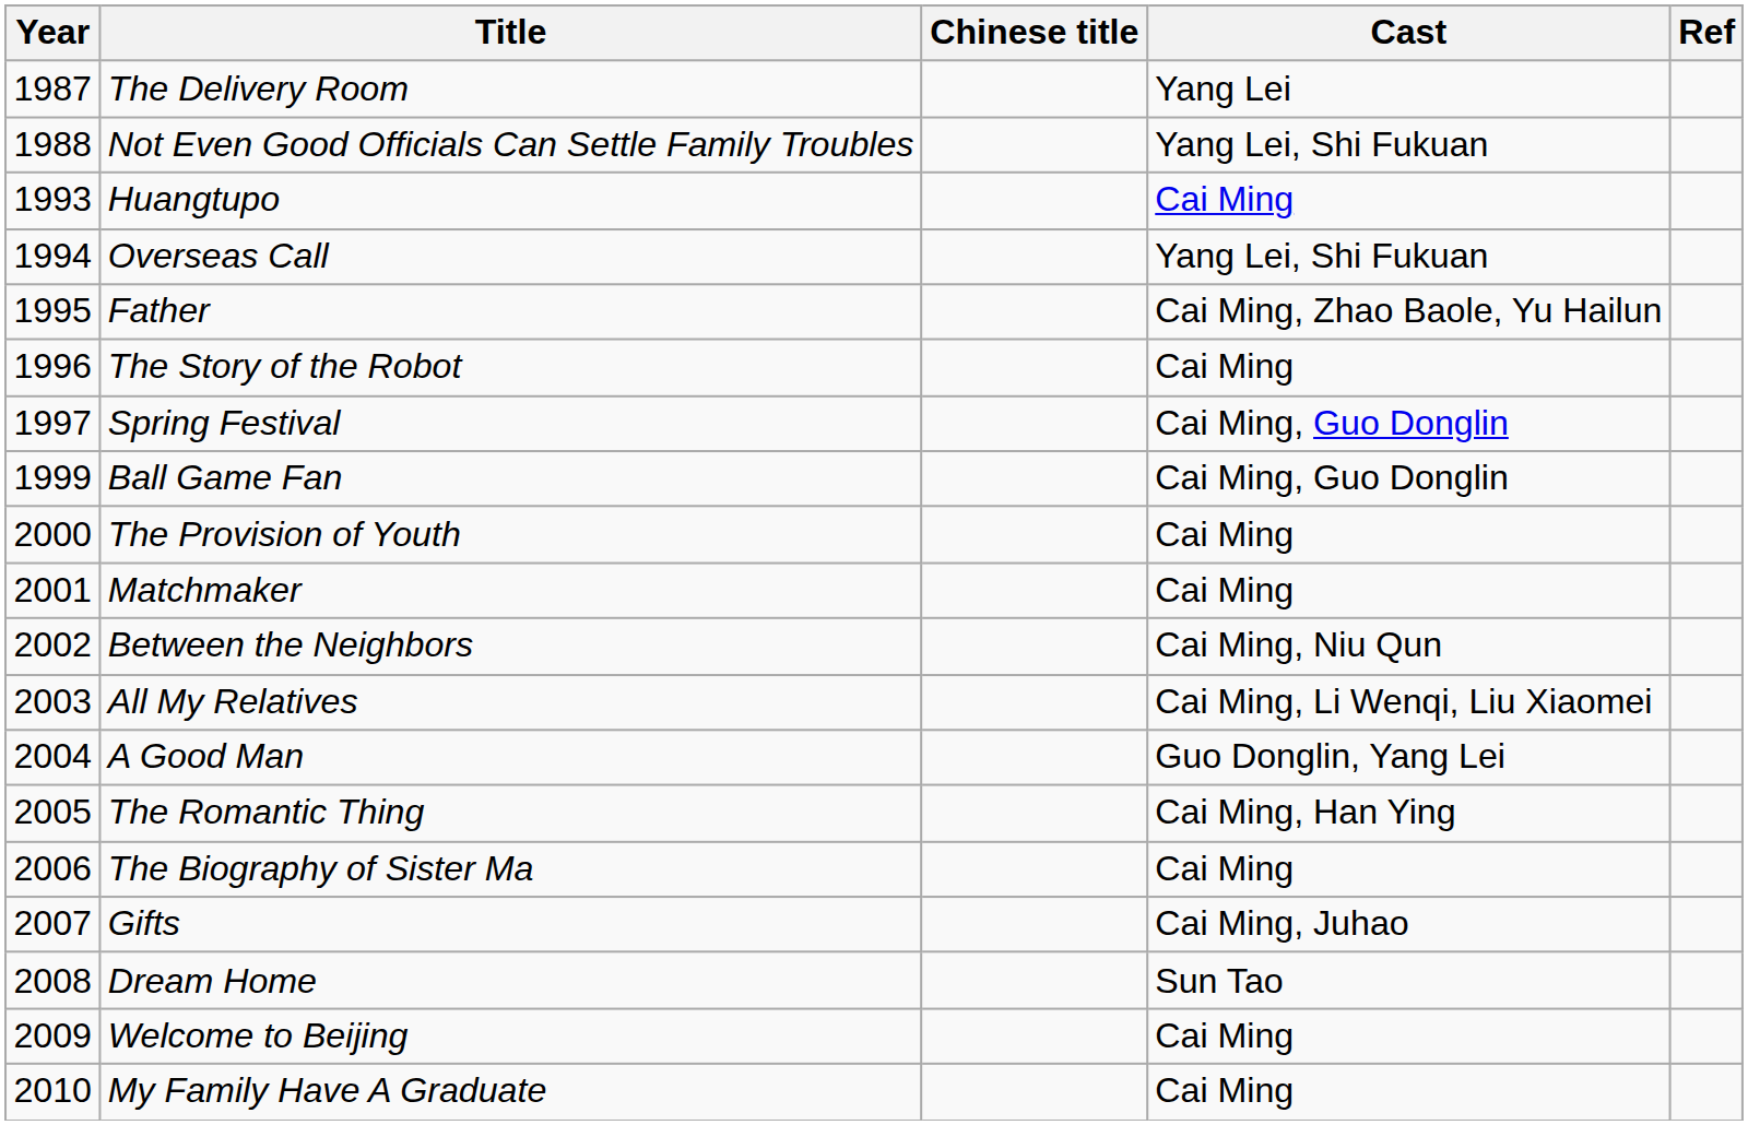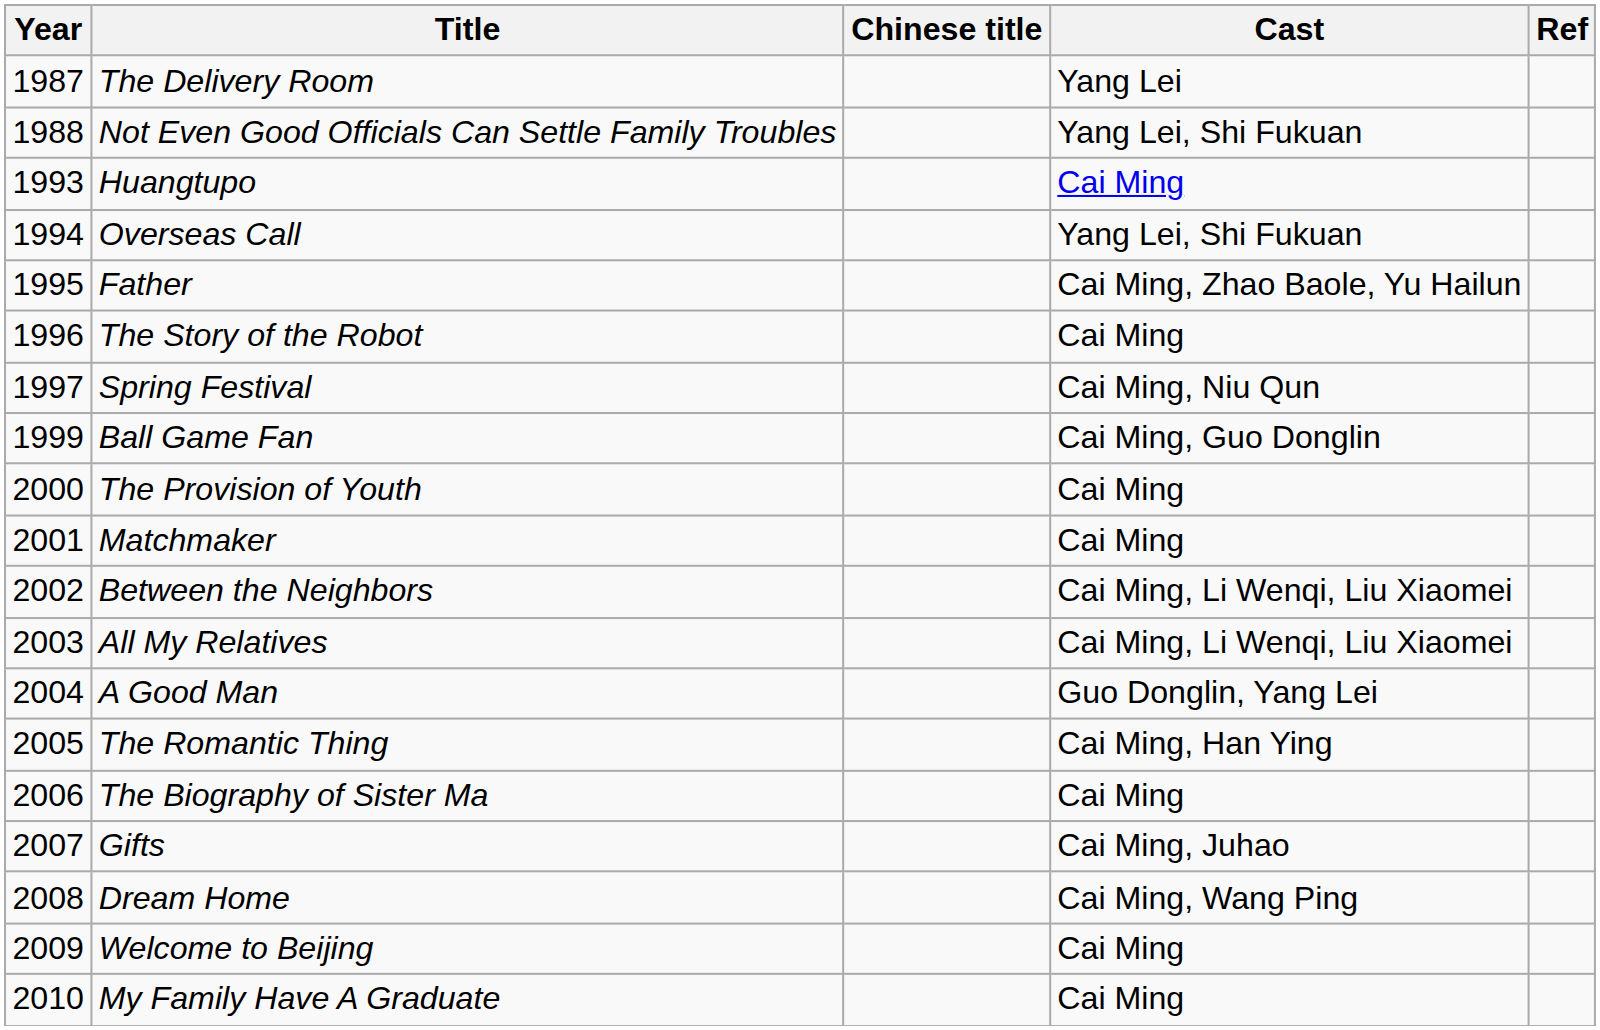Spring Festival | Cast: Cai Ming, Guo Donglin -> Cai Ming, Niu Qun
Between the Neighbors | Cast: Cai Ming, Niu Qun -> Cai Ming, Li Wenqi, Liu Xiaomei
Dream Home | Cast: Sun Tao -> Cai Ming, Wang Ping
